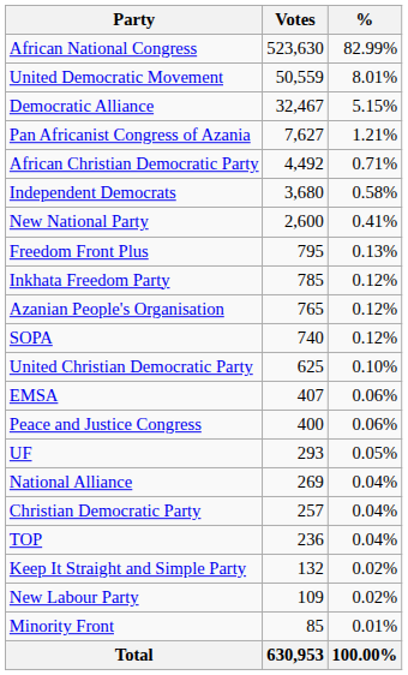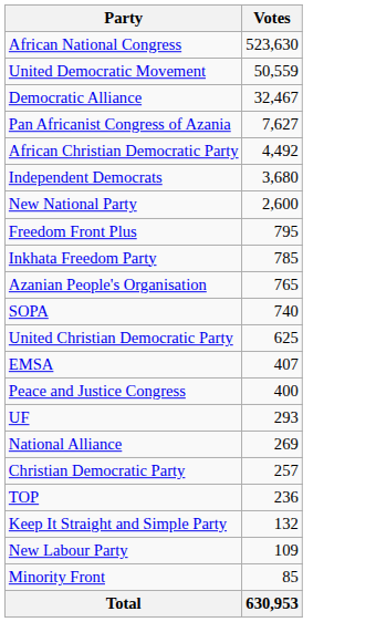- column: % | 82.99% | 8.01% | 5.15% | 1.21% | 0.71% | 0.58% | 0.41% | 0.13% | 0.12% | 0.12% | 0.12% | 0.10% | 0.06% | 0.06% | 0.05% | 0.04% | 0.04% | 0.04% | 0.02% | 0.02% | 0.01% | 100.00%
